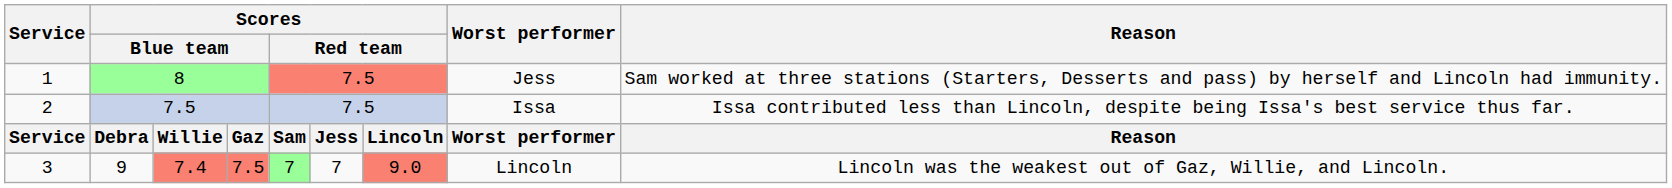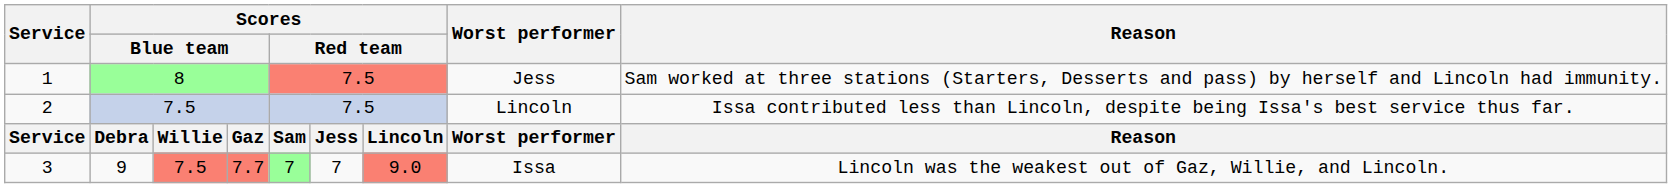2 | Worst performer: Issa -> Lincoln
3 | column 3: 7.4 -> 7.5
3 | column 4: 7.5 -> 7.7
3 | Worst performer: Lincoln -> Issa
